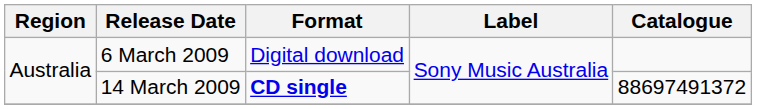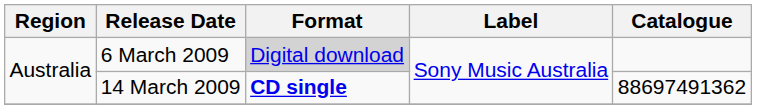6 March 2009 | Format: no background -> lightgrey background
14 March 2009 | Catalogue: 88697491372 -> 88697491362
